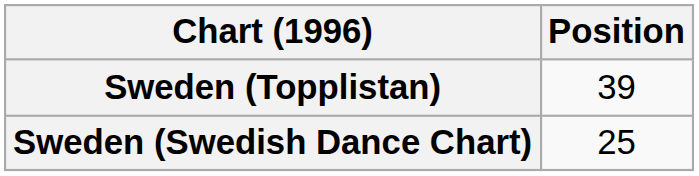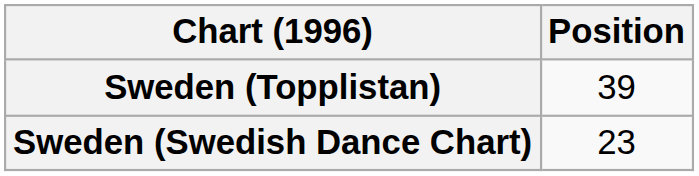Sweden (Swedish Dance Chart) | Position: 25 -> 23
